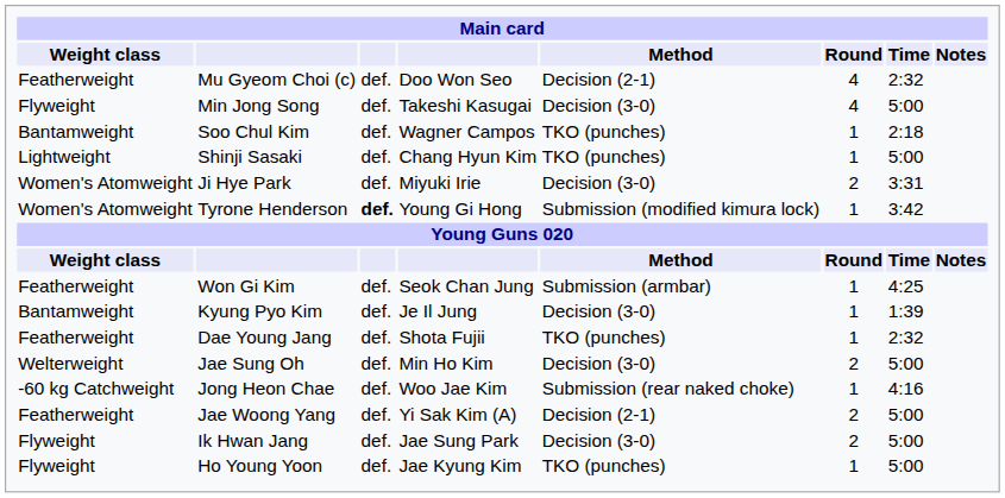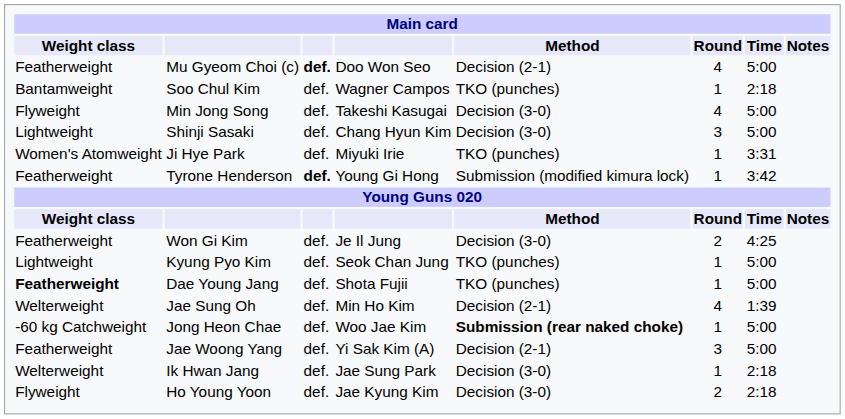Mu Gyeom Choi (c) | column 3: normal -> bold
Mu Gyeom Choi (c) | Time: 2:32 -> 5:00
rows swapped: Min Jong Song <-> Soo Chul Kim
Shinji Sasaki | Method: TKO (punches) -> Decision (3-0)
Shinji Sasaki | Round: 1 -> 3
Ji Hye Park | Method: Decision (3-0) -> TKO (punches)
Ji Hye Park | Round: 2 -> 1
Tyrone Henderson | Weight class: Women's Atomweight -> Featherweight
Won Gi Kim | column 4: Seok Chan Jung -> Je Il Jung
Won Gi Kim | Method: Submission (armbar) -> Decision (3-0)
Won Gi Kim | Round: 1 -> 2
Kyung Pyo Kim | Weight class: Bantamweight -> Lightweight
Kyung Pyo Kim | column 4: Je Il Jung -> Seok Chan Jung
Kyung Pyo Kim | Method: Decision (3-0) -> TKO (punches)
Kyung Pyo Kim | Time: 1:39 -> 5:00
Dae Young Jang | Weight class: normal -> bold
Dae Young Jang | Time: 2:32 -> 5:00
Jae Sung Oh | Method: Decision (3-0) -> Decision (2-1)
Jae Sung Oh | Round: 2 -> 4
Jae Sung Oh | Time: 5:00 -> 1:39
Jong Heon Chae | Method: normal -> bold
Jong Heon Chae | Time: 4:16 -> 5:00
Jae Woong Yang | Round: 2 -> 3
Ik Hwan Jang | Weight class: Flyweight -> Welterweight
Ik Hwan Jang | Round: 2 -> 1
Ik Hwan Jang | Time: 5:00 -> 2:18
Ho Young Yoon | Method: TKO (punches) -> Decision (3-0)
Ho Young Yoon | Round: 1 -> 2
Ho Young Yoon | Time: 5:00 -> 2:18
